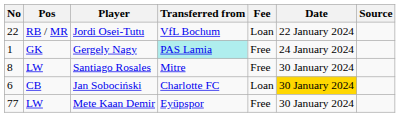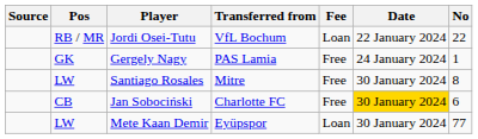columns swapped: No <-> Source
Gergely Nagy | Transferred from: paleturquoise background -> no background
Jan Sobociński | Fee: Loan -> Free
Mete Kaan Demir | Fee: Free -> Loan
